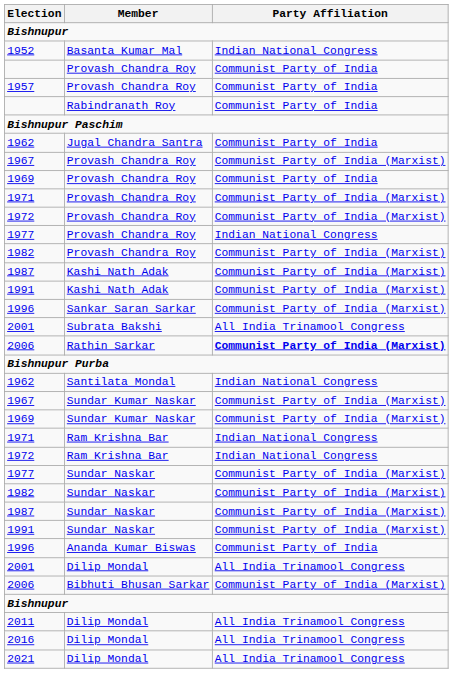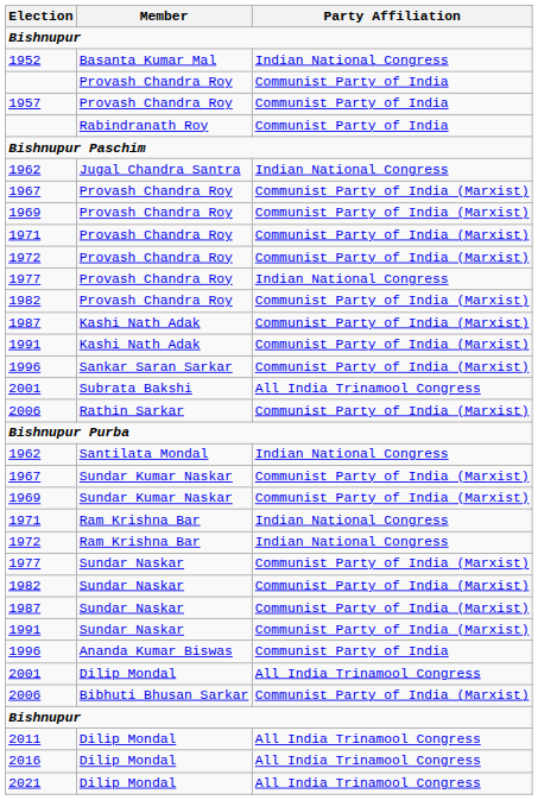1962 / Jugal Chandra Santra | Party Affiliation: Communist Party of India -> Indian National Congress
1969 / Provash Chandra Roy | Party Affiliation: Communist Party of India -> Communist Party of India (Marxist)
2006 / Rathin Sarkar | Party Affiliation: bold -> normal
